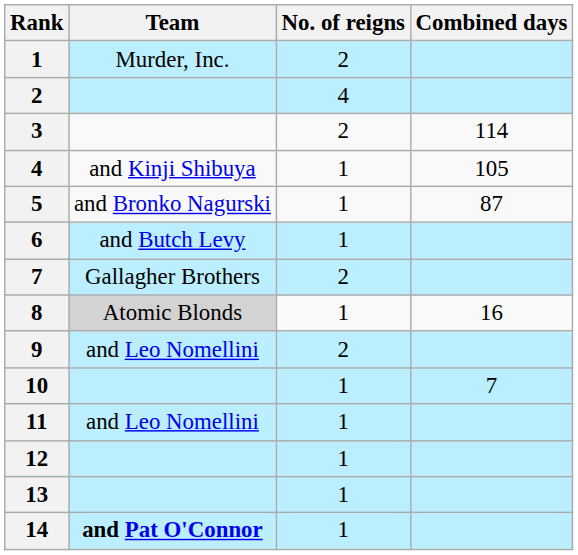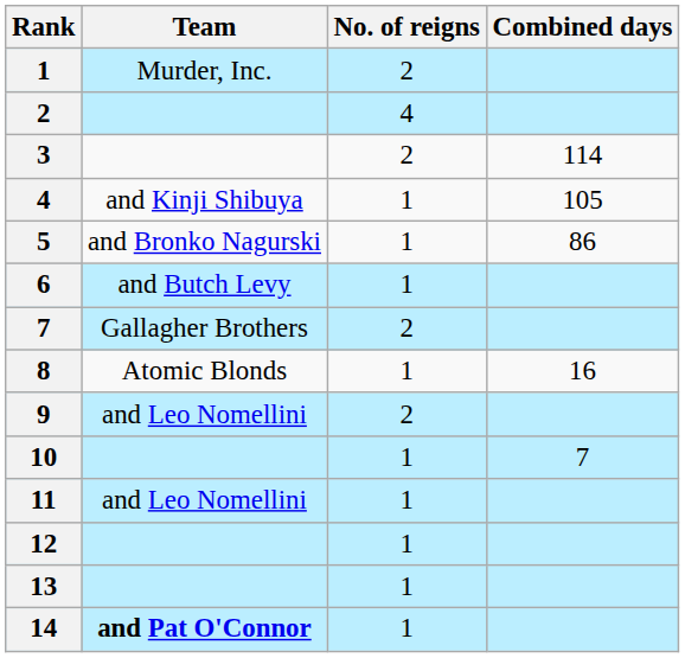5 | Combined days: 87 -> 86
8 | Team: lightgrey background -> no background
